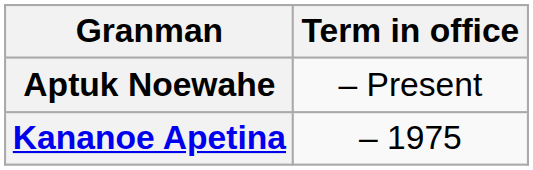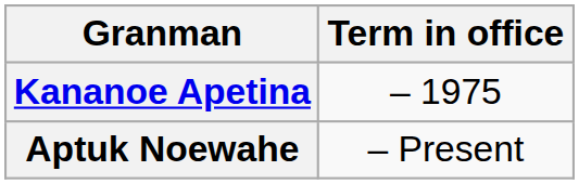rows swapped: Kananoe Apetina <-> Aptuk Noewahe
